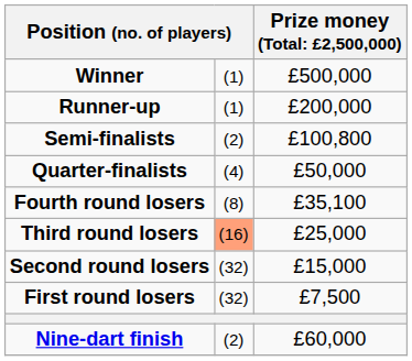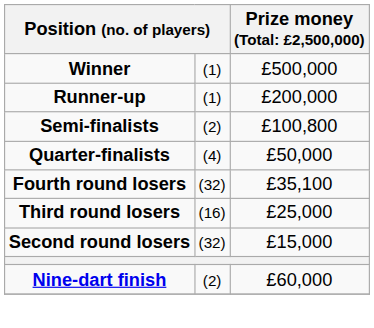Fourth round losers | column 2: (8) -> (32)
Third round losers | column 2: lightsalmon background -> no background
- row: First round losers | (32) | £7,500
